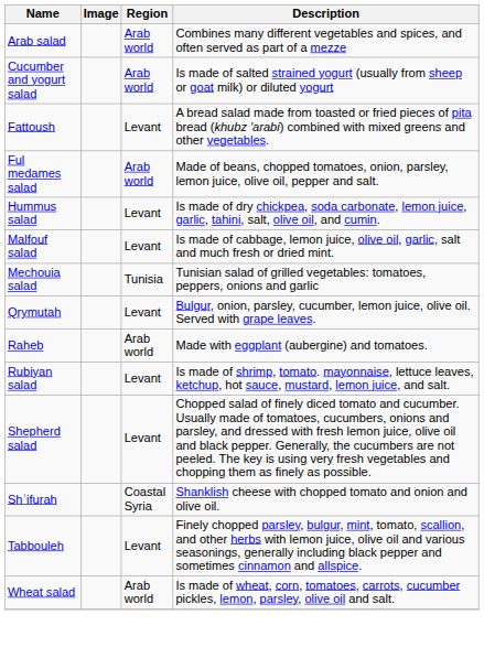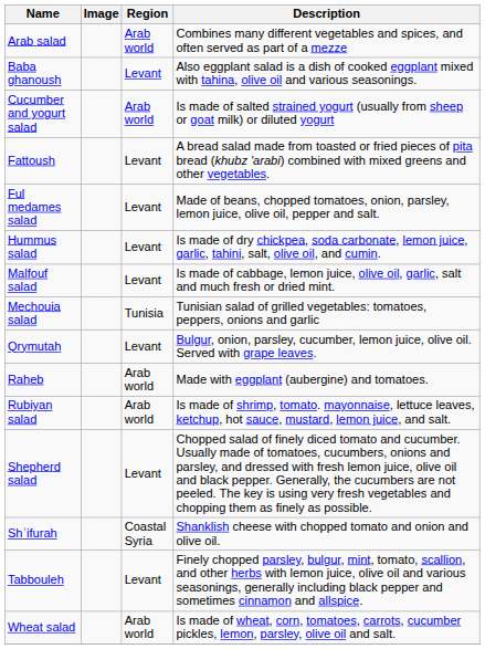+ row: Baba ghanoush | Levant | Also eggplant salad is a dish of cooked eggplant mixed with tahina, olive oil and various seasonings.
Ful medames salad | Region: Arab world -> Levant
Rubiyan salad | Region: Levant -> Arab world
